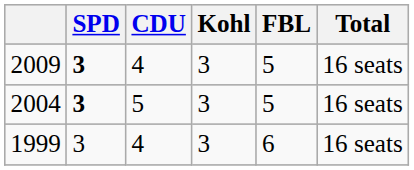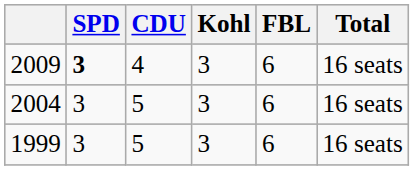2009 | FBL: 5 -> 6
2004 | SPD: bold -> normal
2004 | FBL: 5 -> 6
1999 | CDU: 4 -> 5
